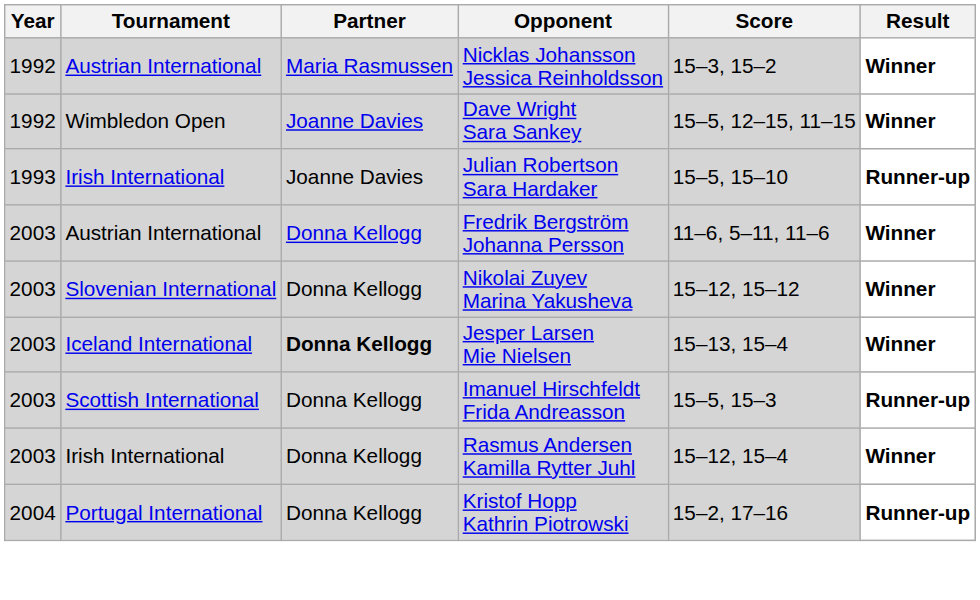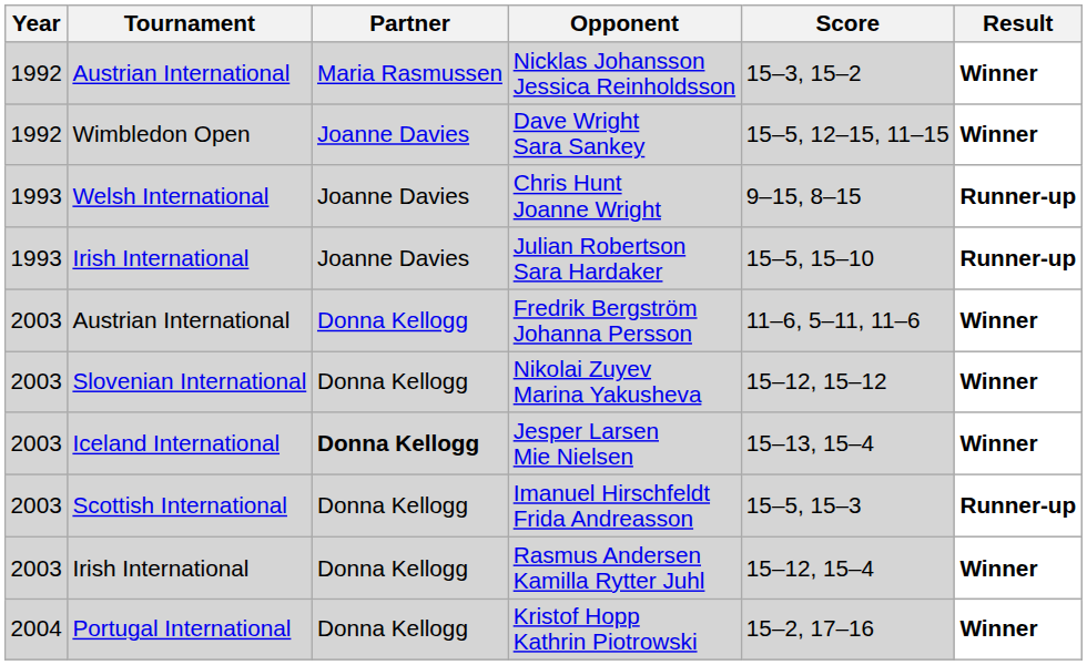+ row: 1993 | Welsh International | Joanne Davies | Chris Hunt Joanne Wright | 9–15, 8–15 | Runner-up
Kristof Hopp Kathrin Piotrowski | Result: Runner-up -> Winner
